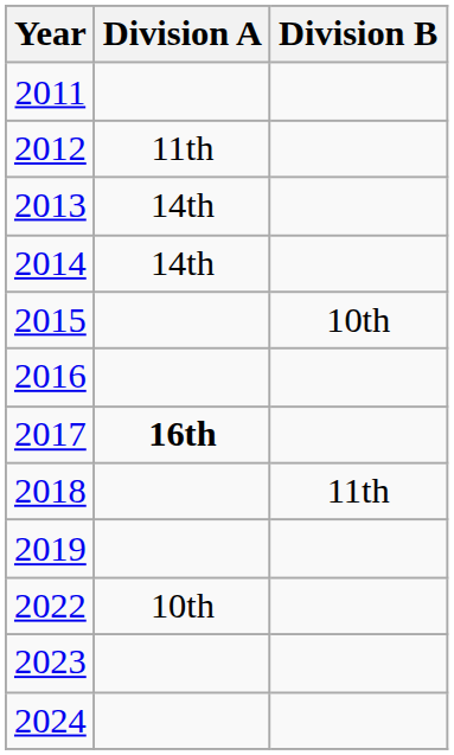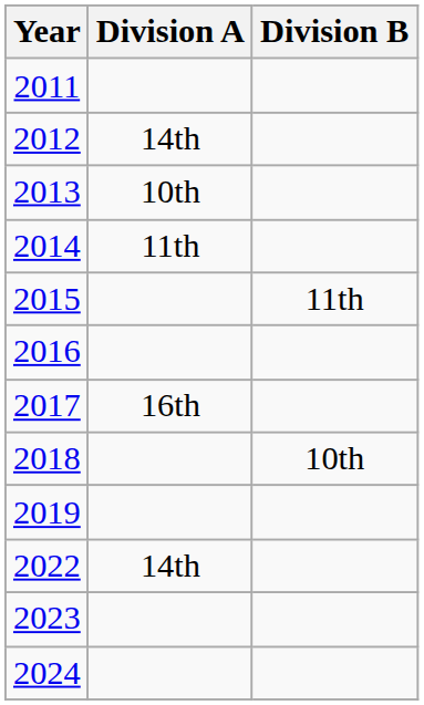2012 | Division A: 11th -> 14th
2013 | Division A: 14th -> 10th
2014 | Division A: 14th -> 11th
2015 | Division B: 10th -> 11th
2017 | Division A: bold -> normal
2018 | Division B: 11th -> 10th
2022 | Division A: 10th -> 14th
